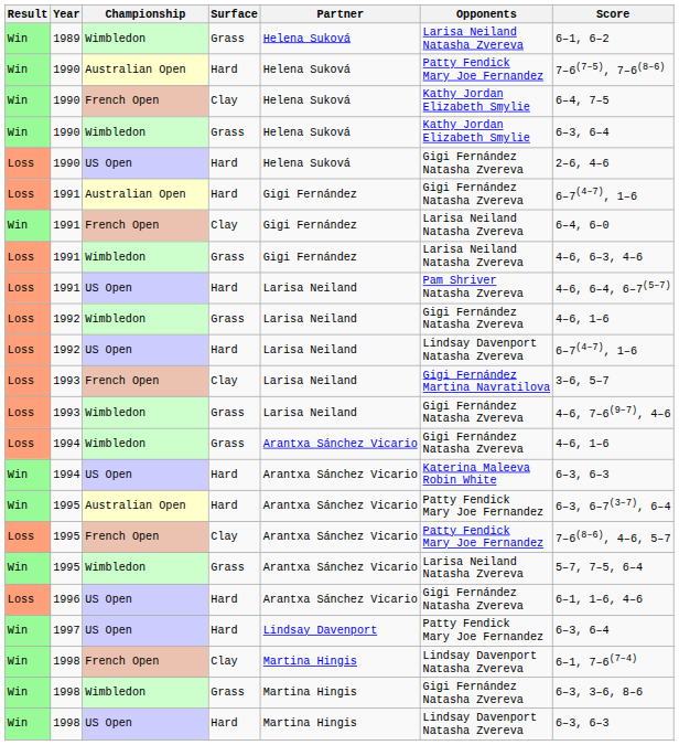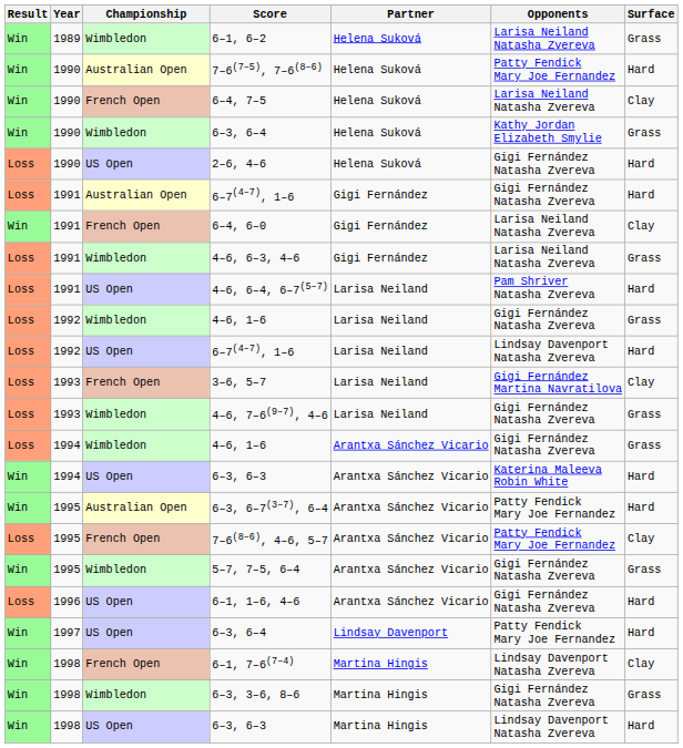columns swapped: Surface <-> Score
1990 / French Open | Opponents: Kathy Jordan Elizabeth Smylie -> Larisa Neiland Natasha Zvereva
1995 / Wimbledon | Opponents: Larisa Neiland Natasha Zvereva -> Gigi Fernández Natasha Zvereva
